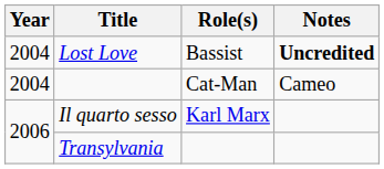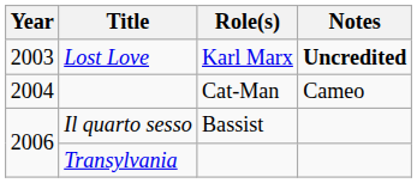Lost Love | Year: 2004 -> 2003
Lost Love | Role(s): Bassist -> Karl Marx
Il quarto sesso | Role(s): Karl Marx -> Bassist
